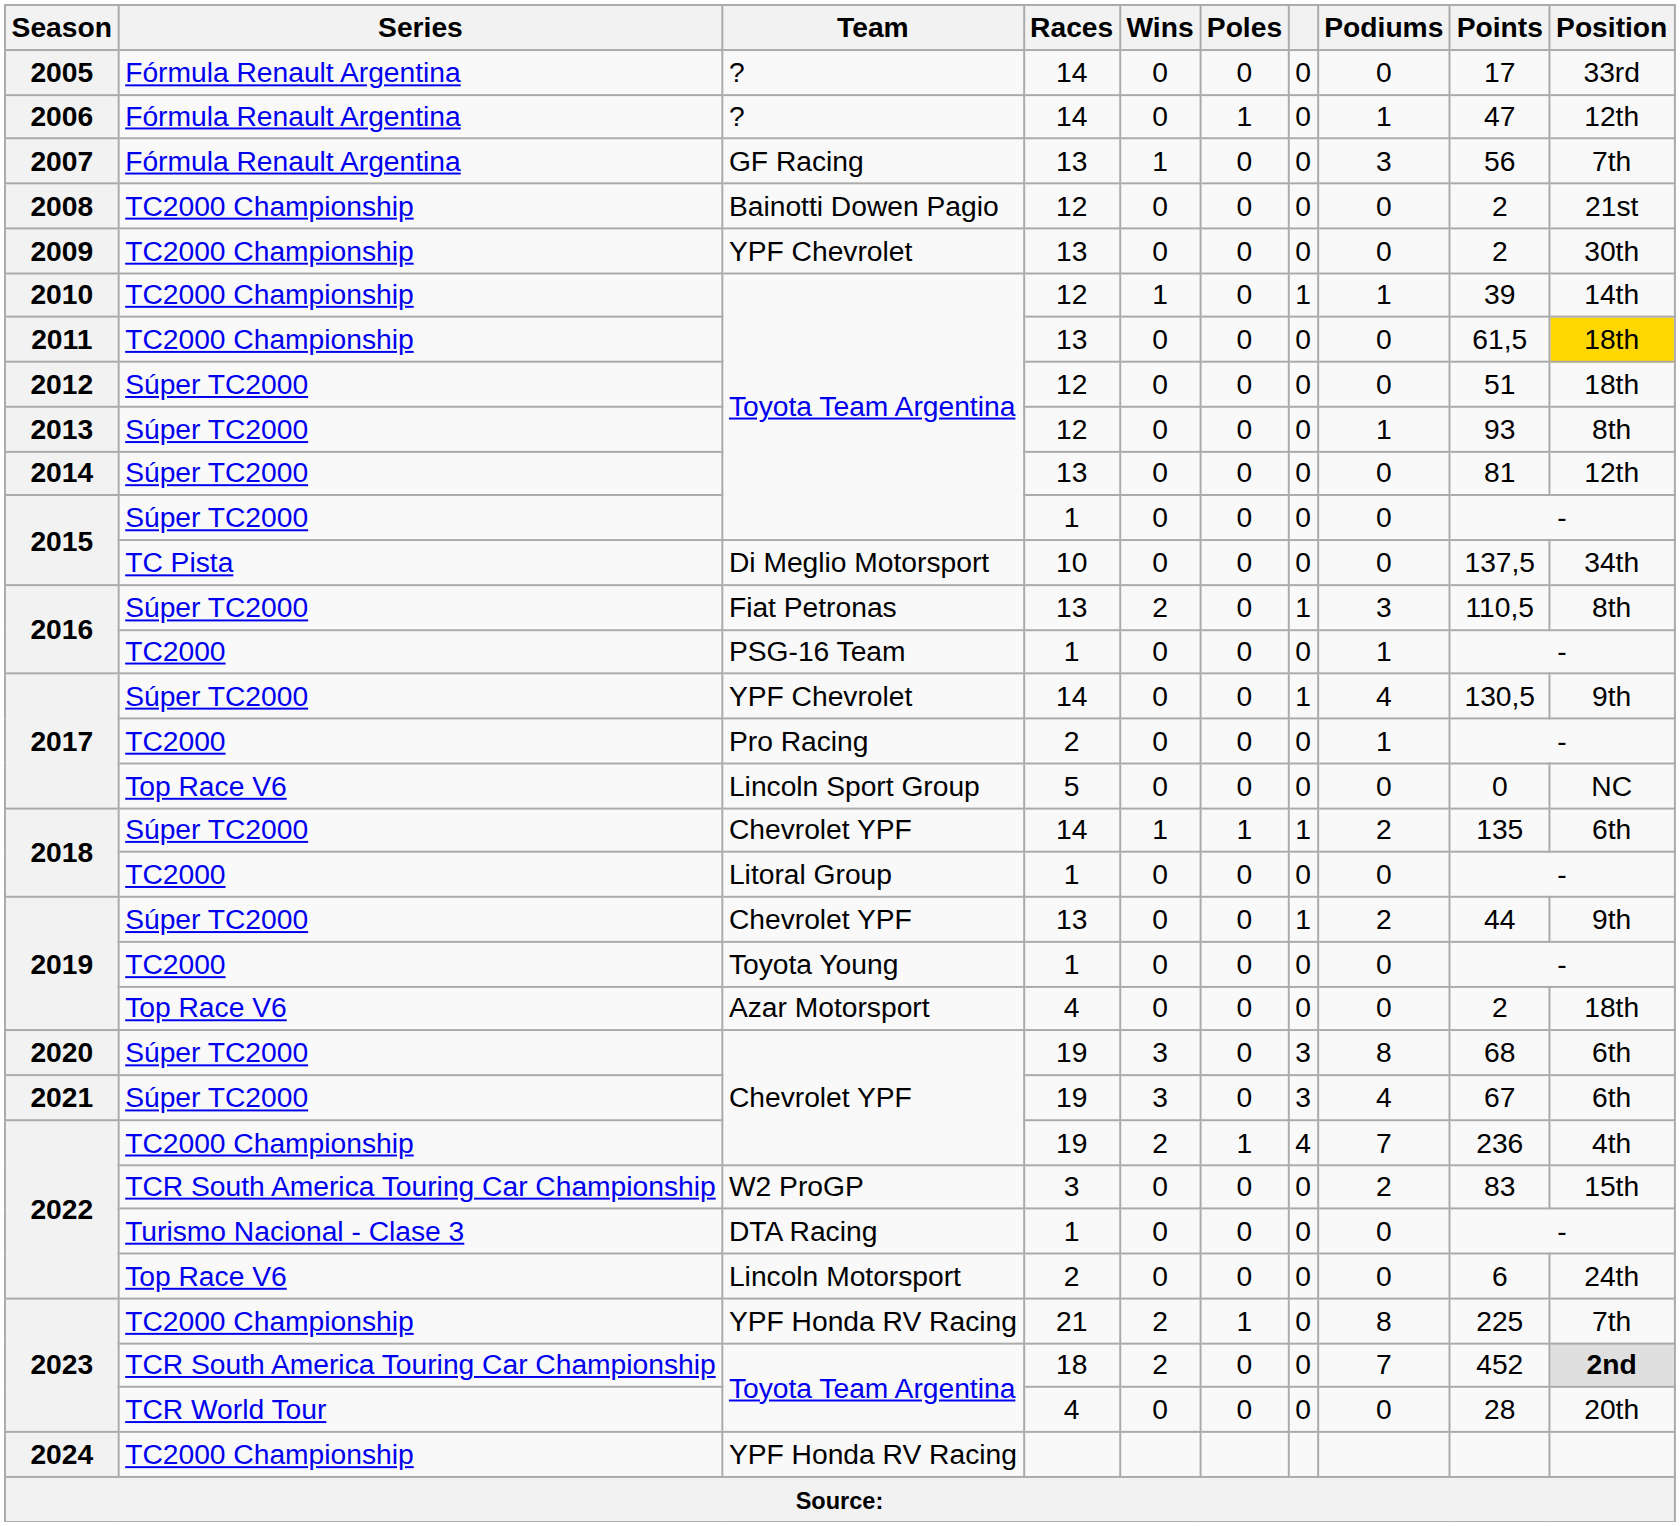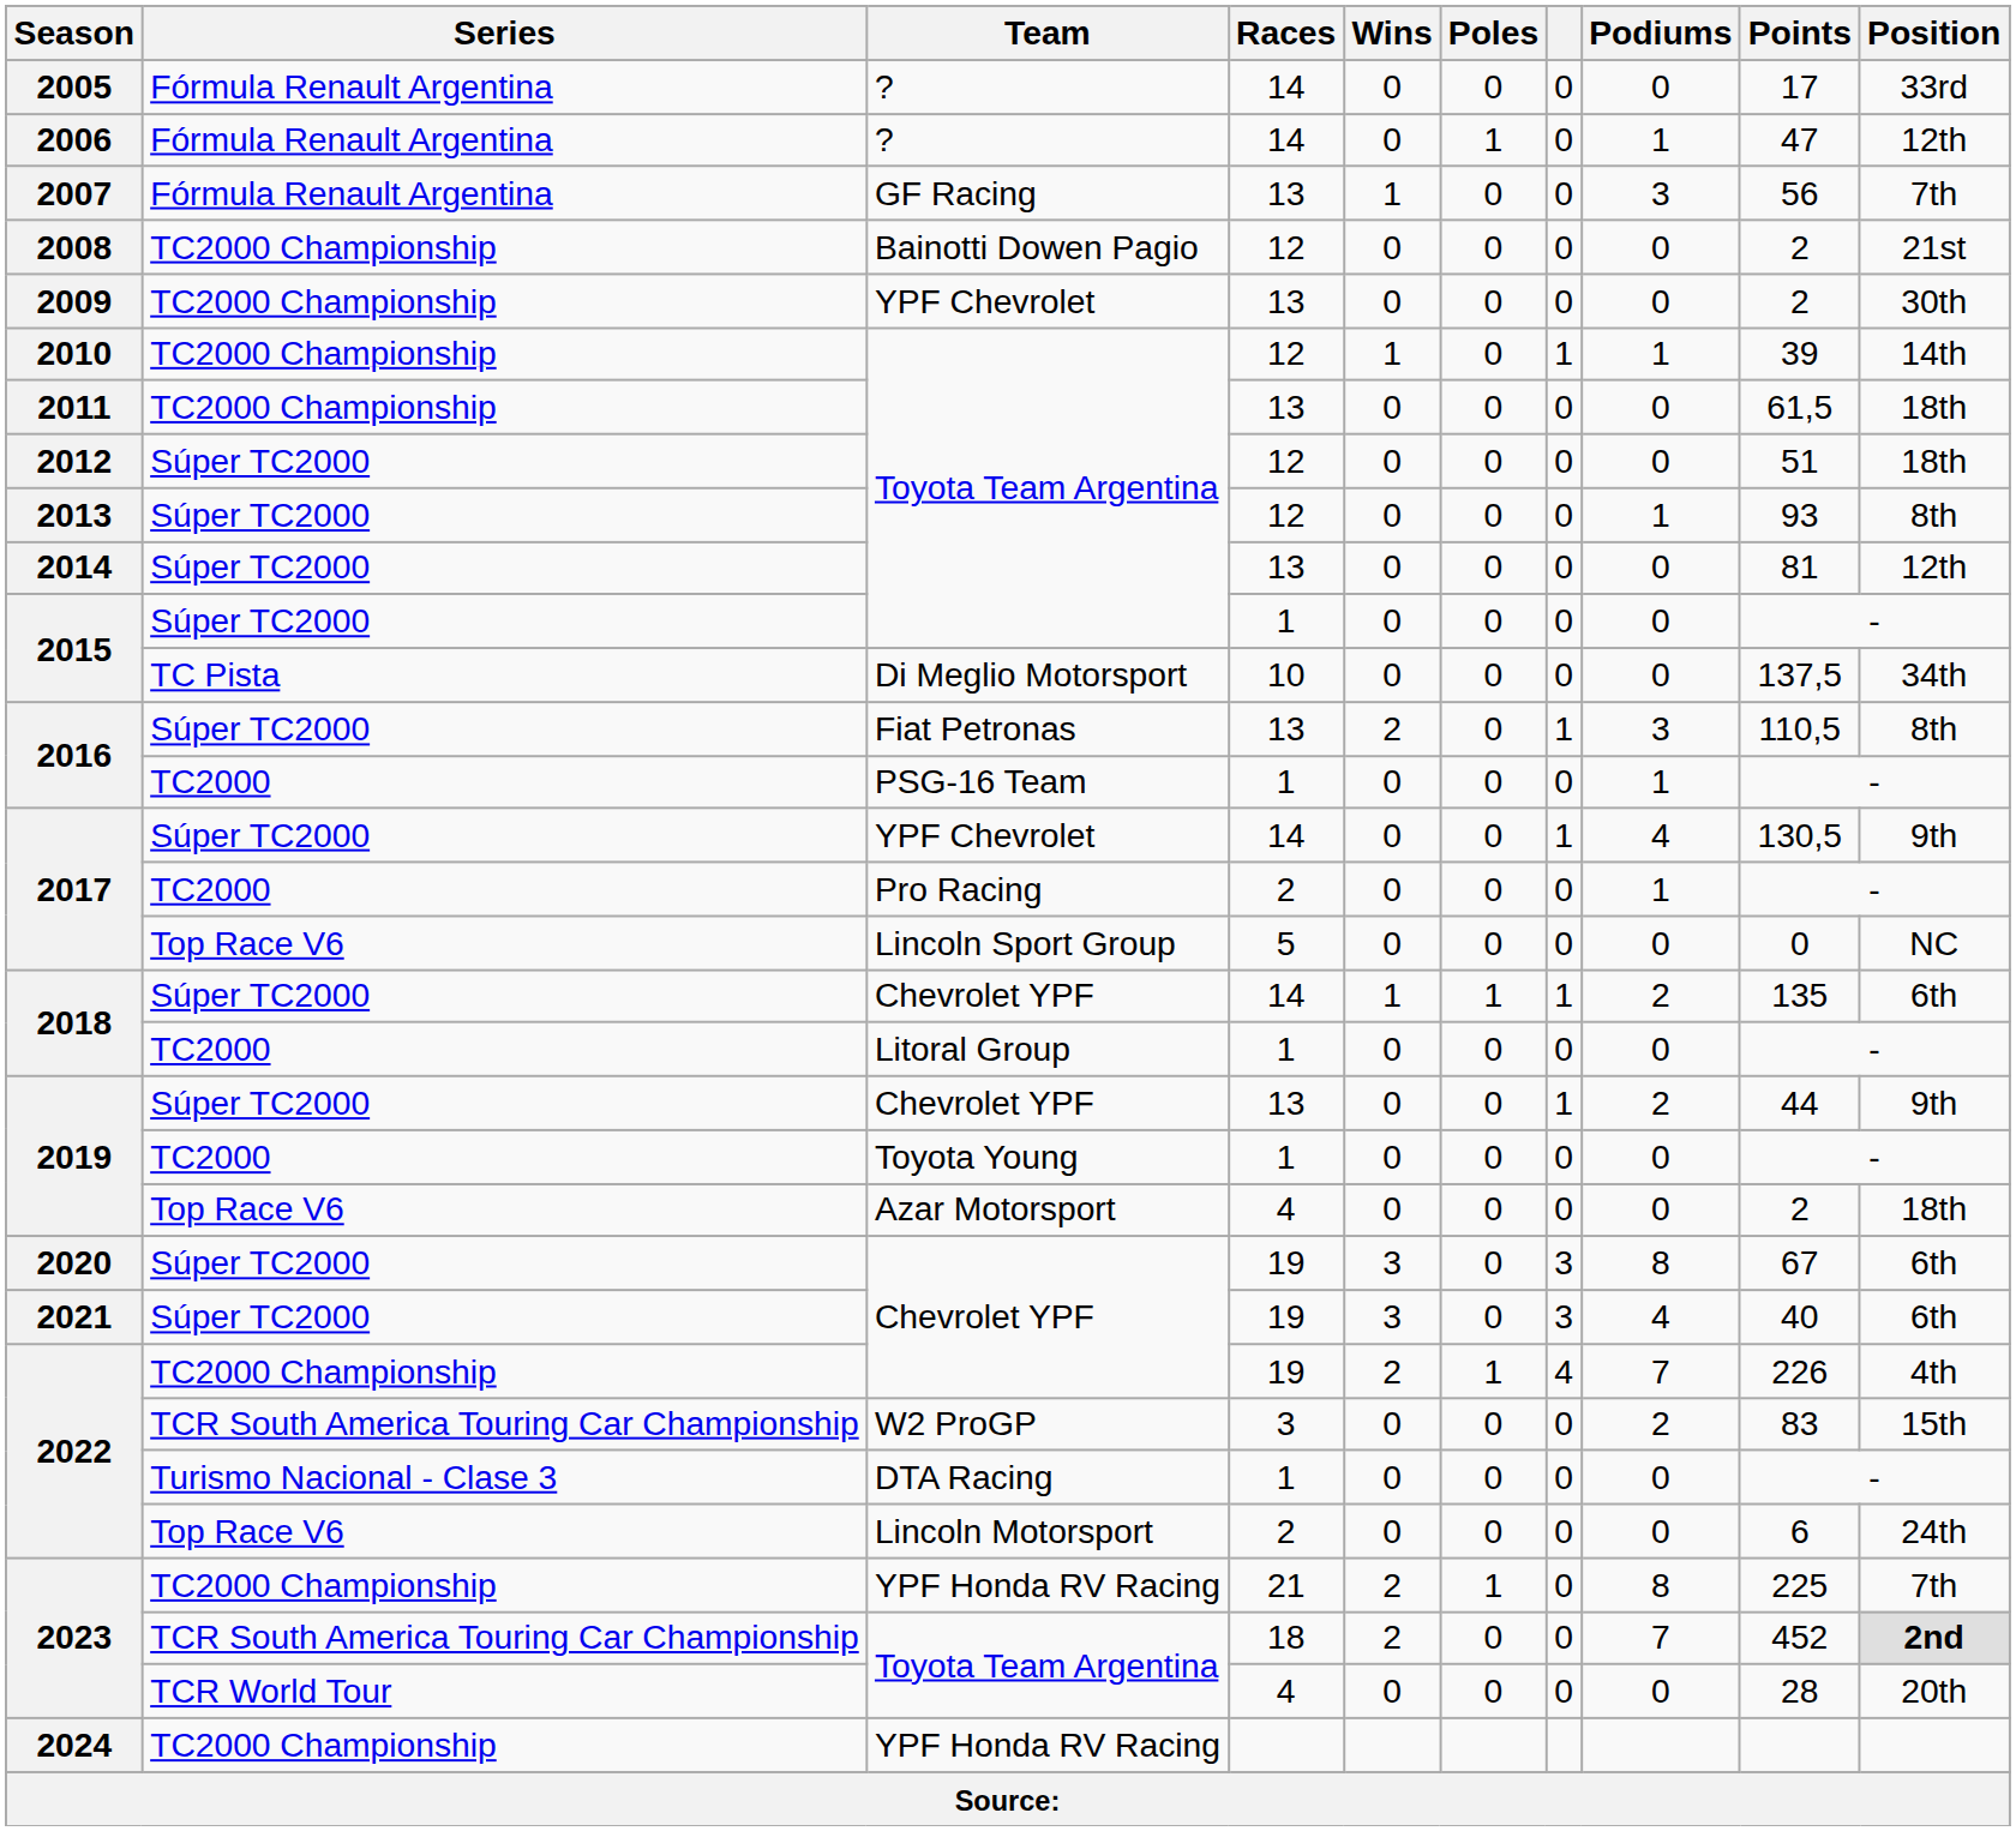2011 | Position: gold background -> no background
2020 | Points: 68 -> 67
2021 | Points: 67 -> 40
2022 / 19 | Points: 236 -> 226
